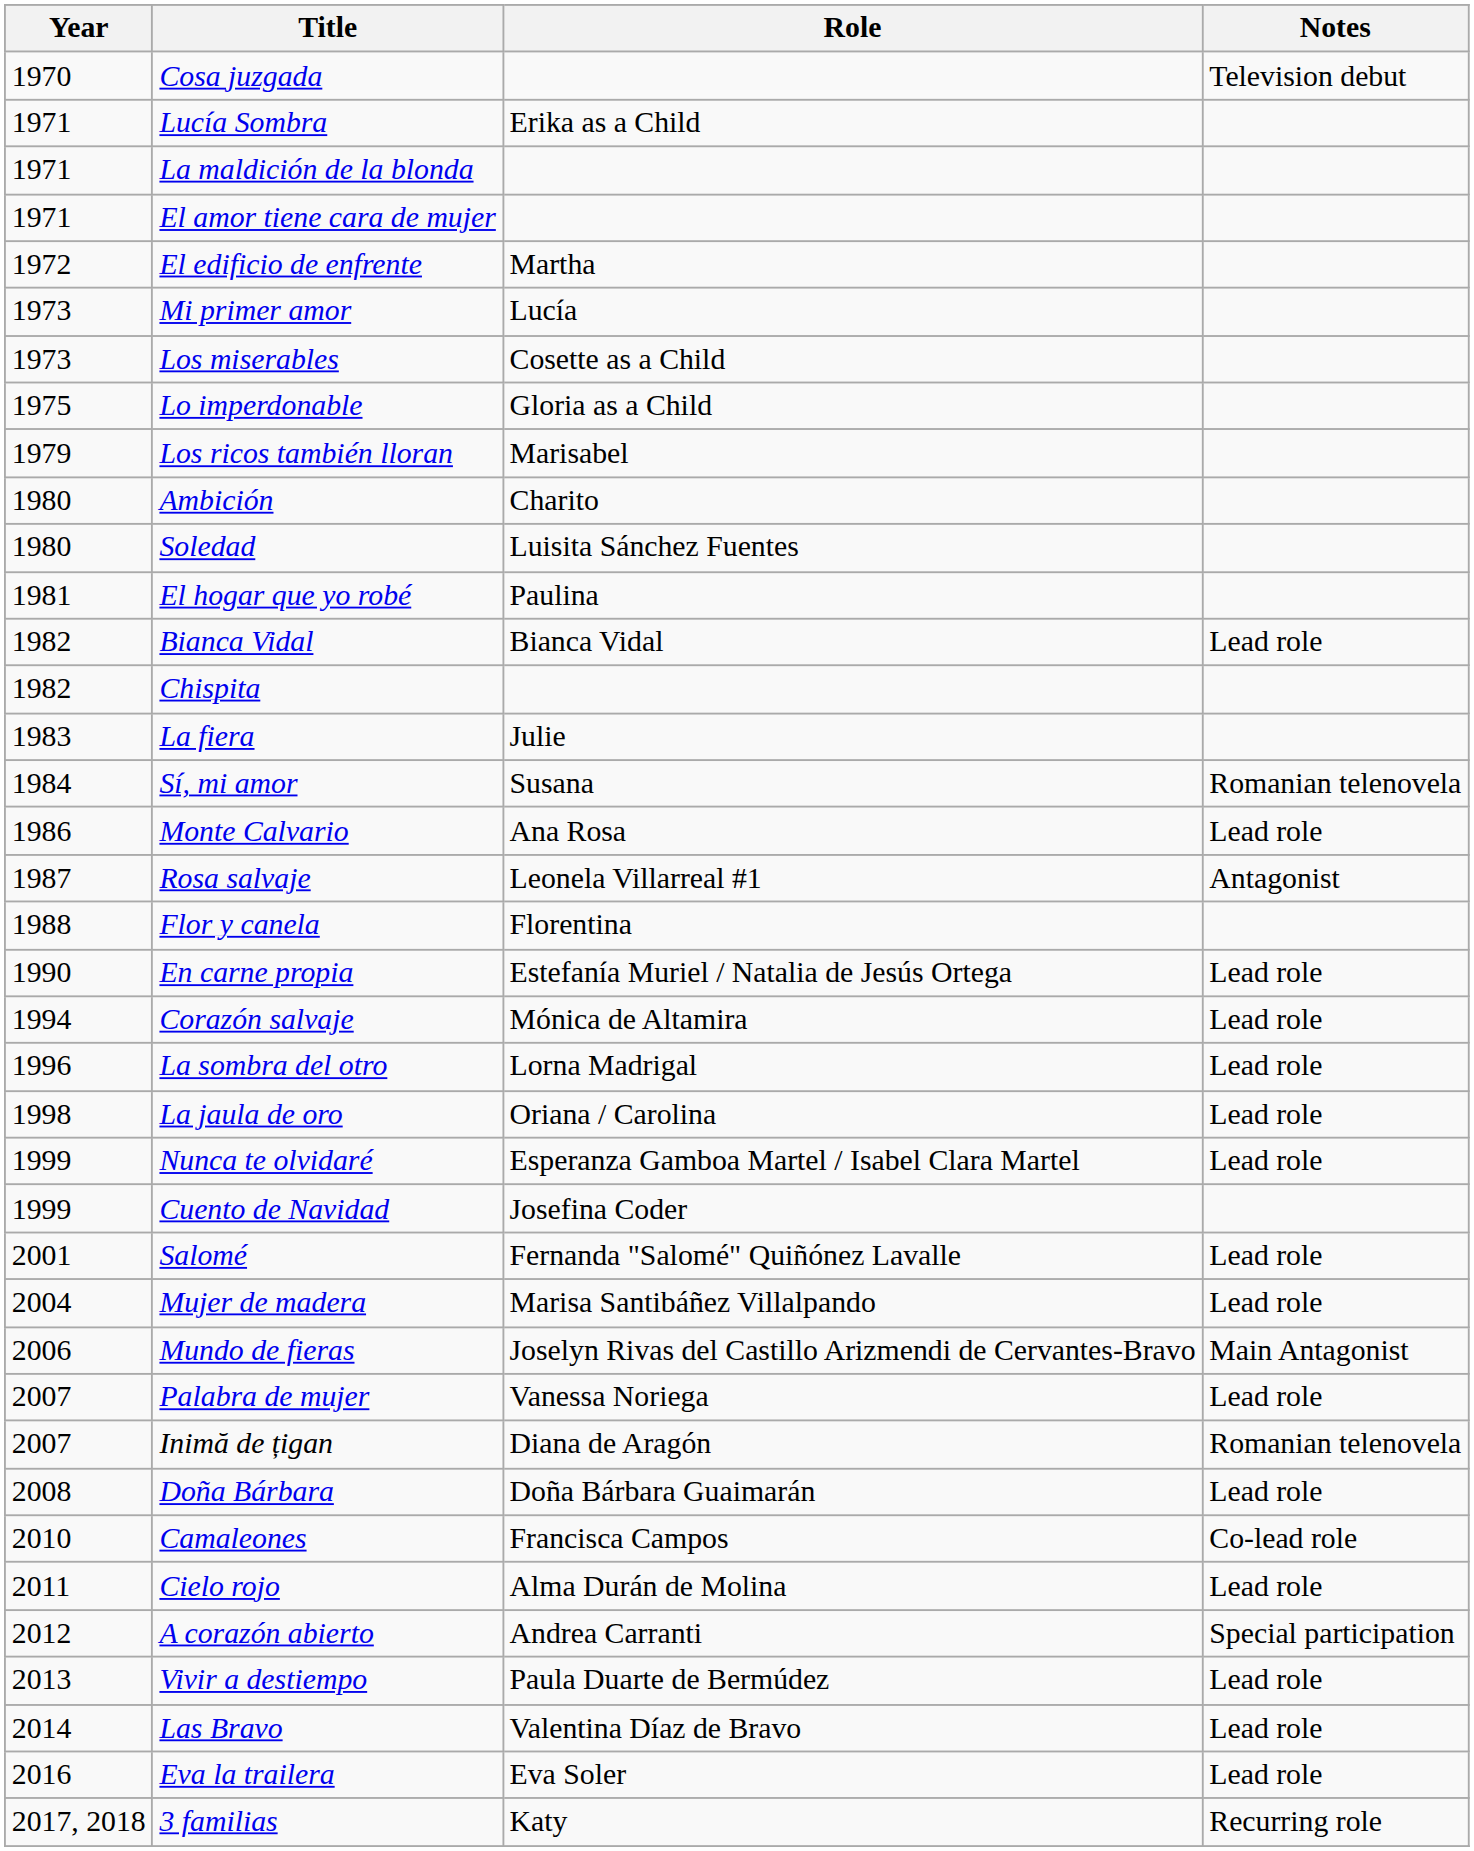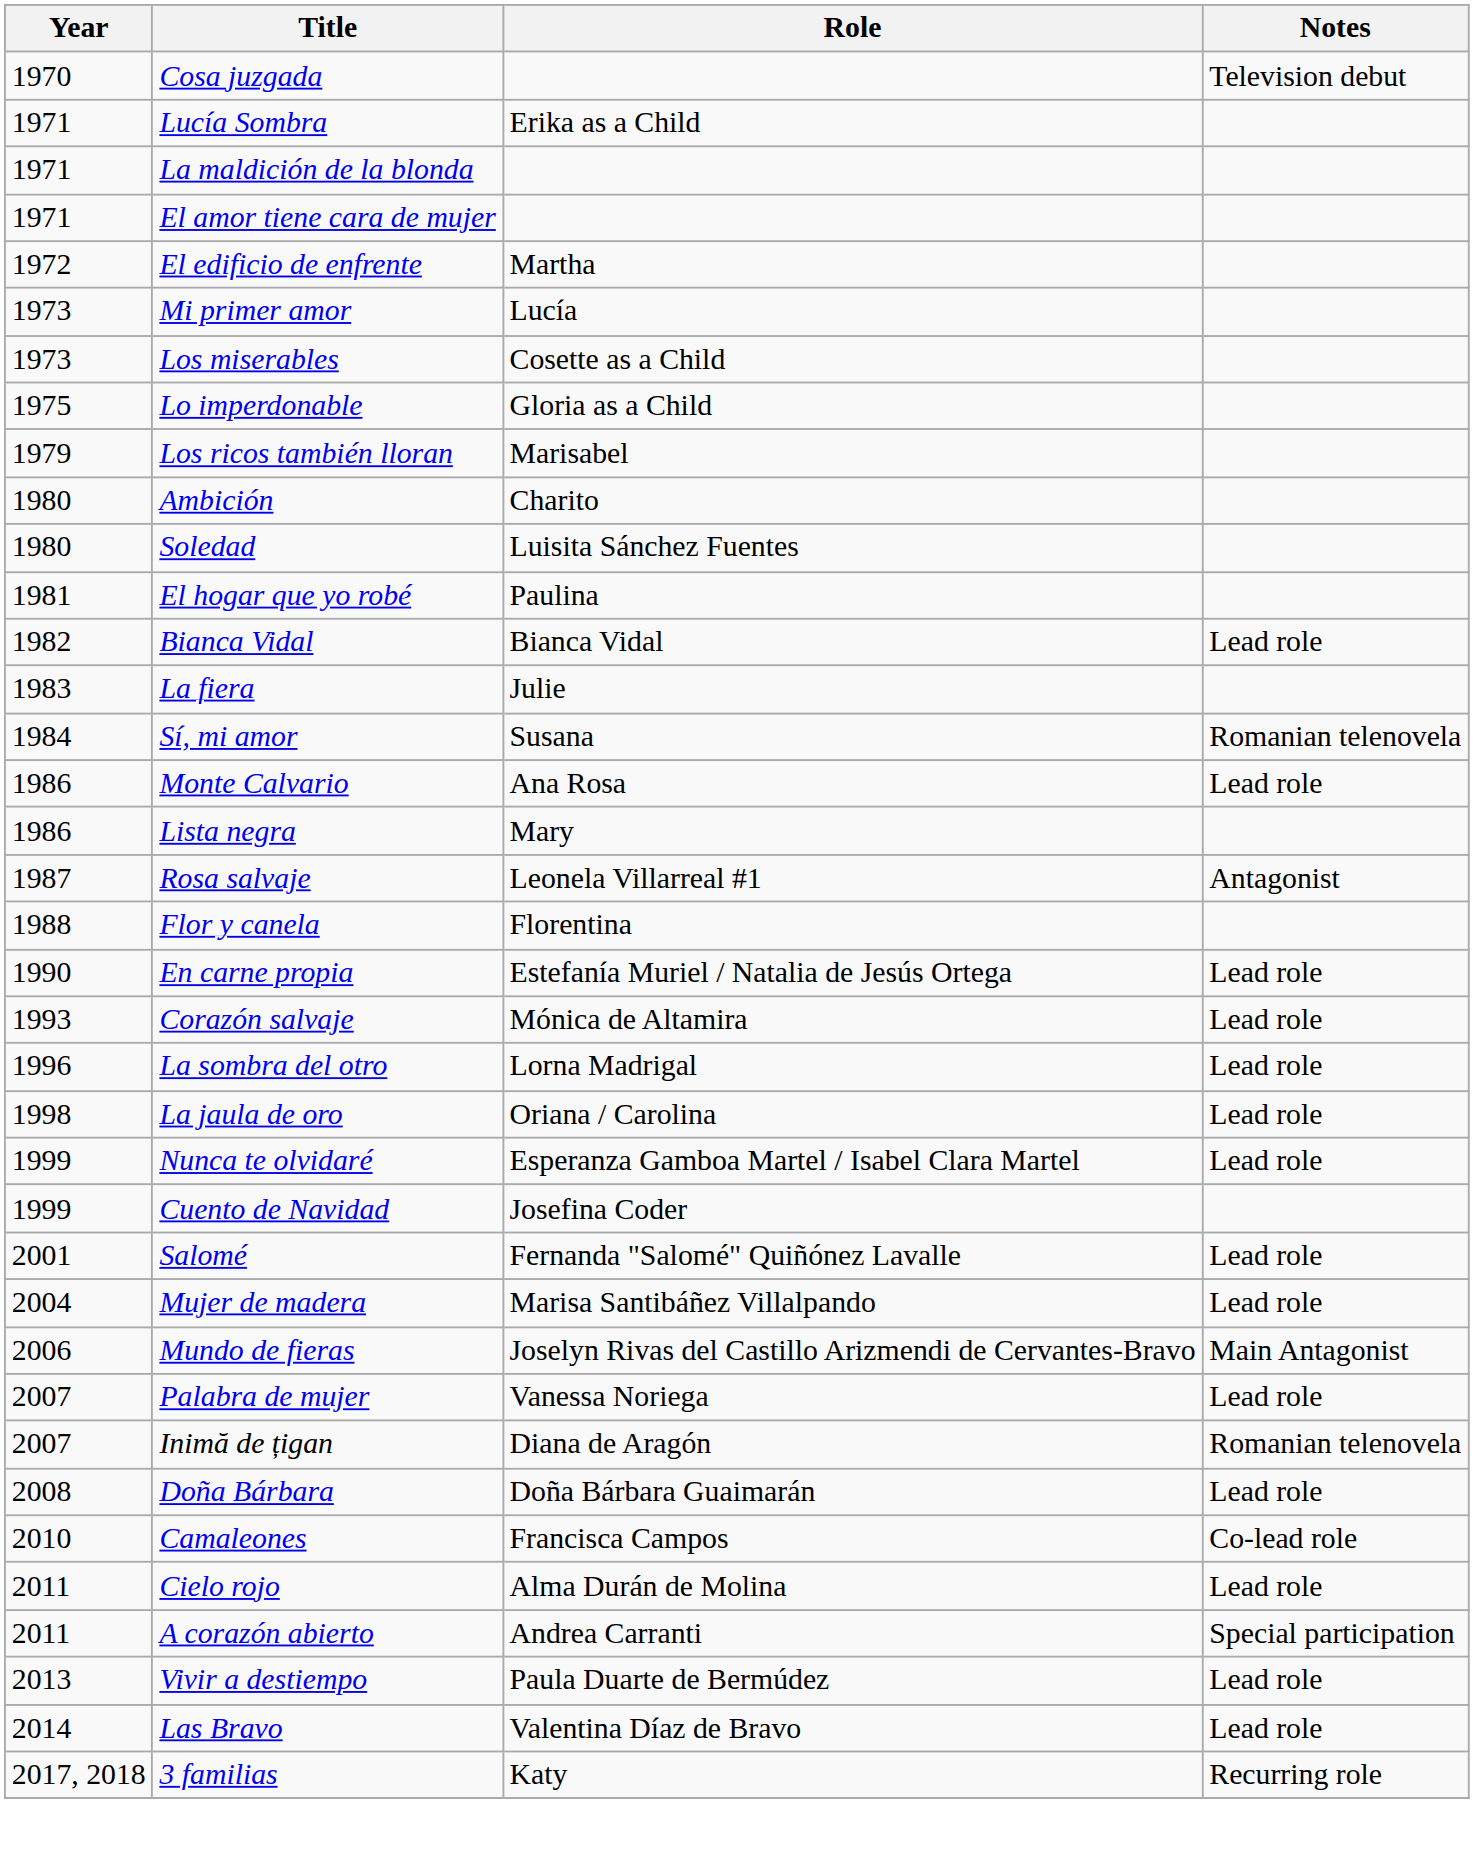- row: 1982 | Chispita
+ row: 1986 | Lista negra | Mary
Corazón salvaje | Year: 1994 -> 1993
A corazón abierto | Year: 2012 -> 2011
- row: 2016 | Eva la trailera | Eva Soler | Lead role
